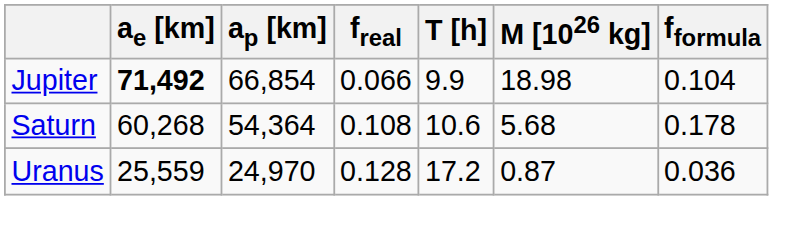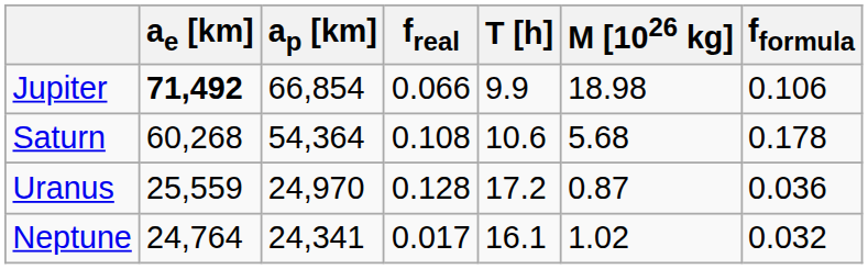Jupiter | fformula: 0.104 -> 0.106
+ row: Neptune | 24,764 | 24,341 | 0.017 | 16.1 | 1.02 | 0.032
